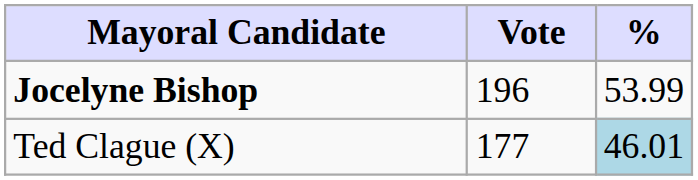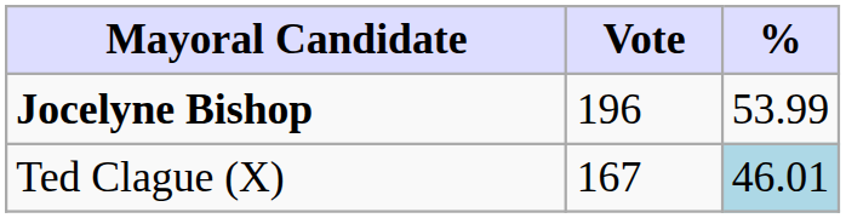Ted Clague (X) | Vote: 177 -> 167
